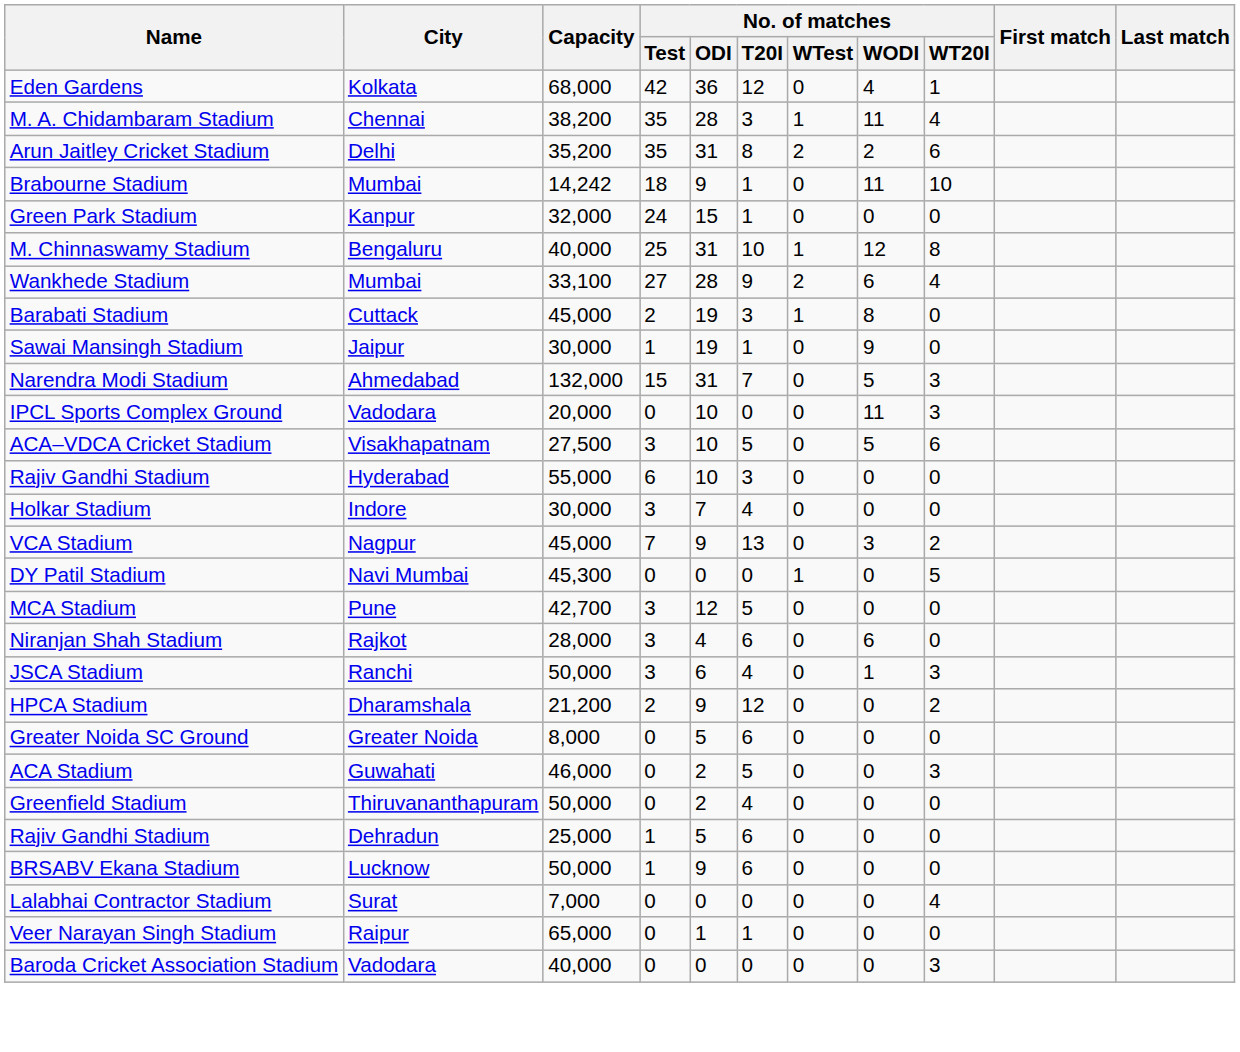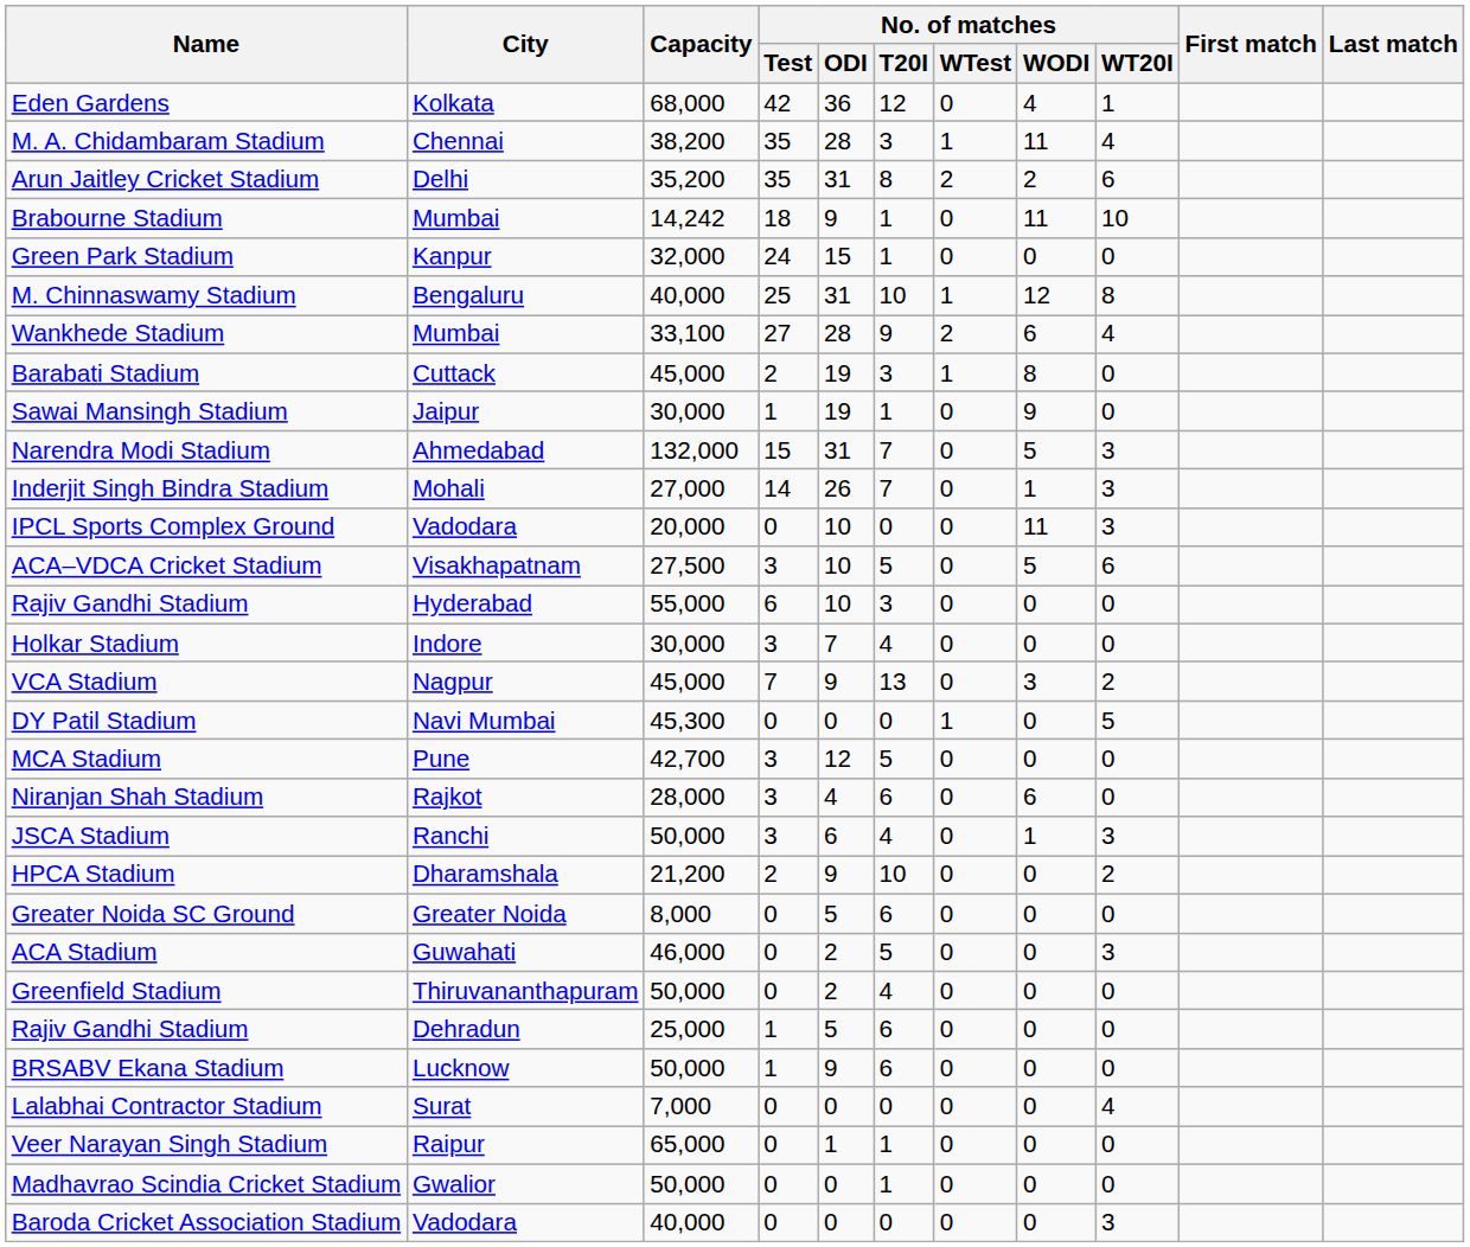+ row: Inderjit Singh Bindra Stadium | Mohali | 27,000 | 14 | 26 | 7 | 0 | 1 | 3
HPCA Stadium | No. of matches / T20I: 12 -> 10
+ row: Madhavrao Scindia Cricket Stadium | Gwalior | 50,000 | 0 | 0 | 1 | 0 | 0 | 0
